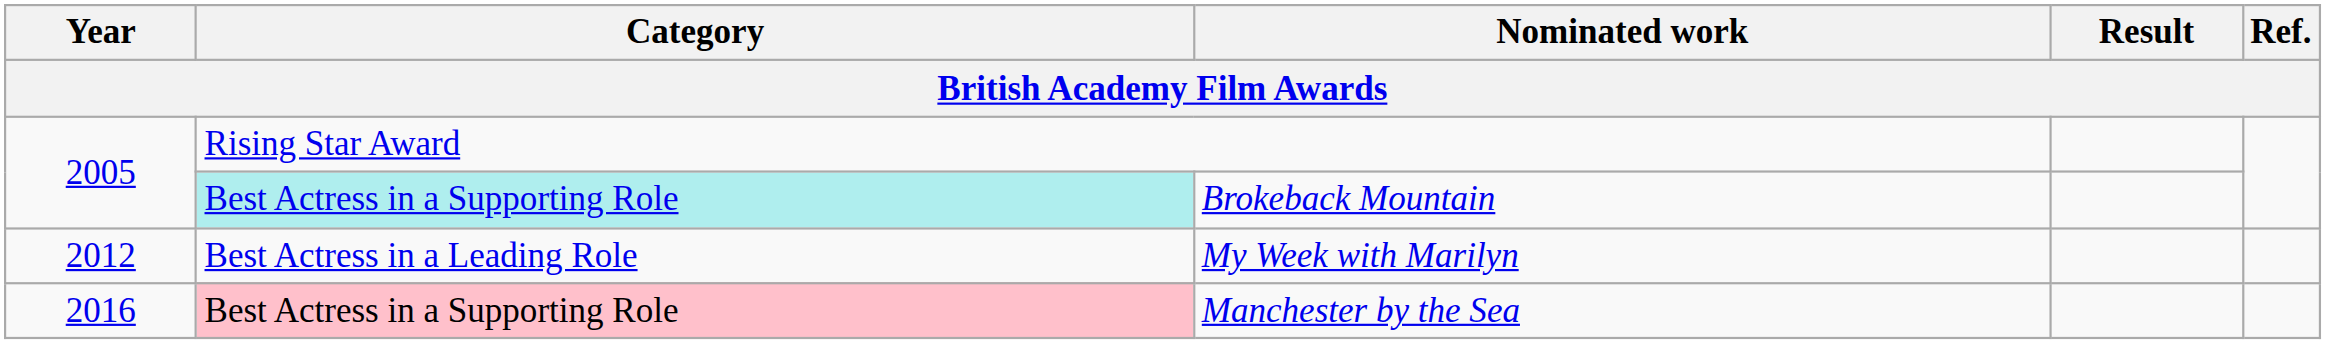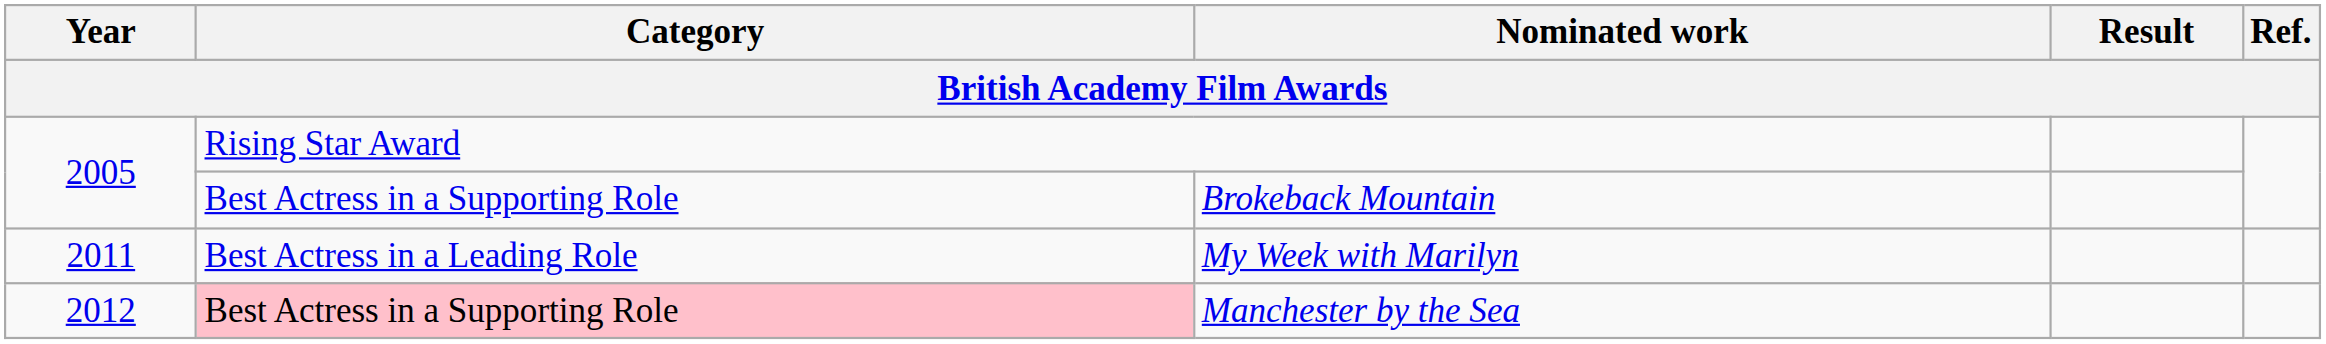Brokeback Mountain | Category: paleturquoise background -> no background
My Week with Marilyn | Year: 2012 -> 2011
Manchester by the Sea | Year: 2016 -> 2012
